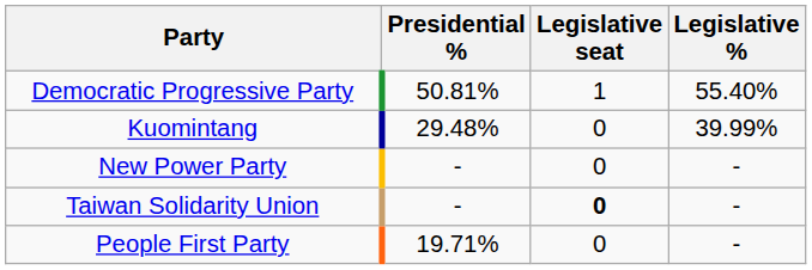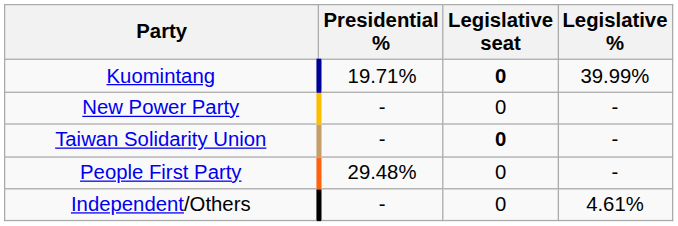- row: Democratic Progressive Party | 50.81% | 1 | 55.40%
Kuomintang | Presidential %: 29.48% -> 19.71%
Kuomintang | Legislative seat: normal -> bold
People First Party | Presidential %: 19.71% -> 29.48%
+ row: Independent/Others | - | 0 | 4.61%
